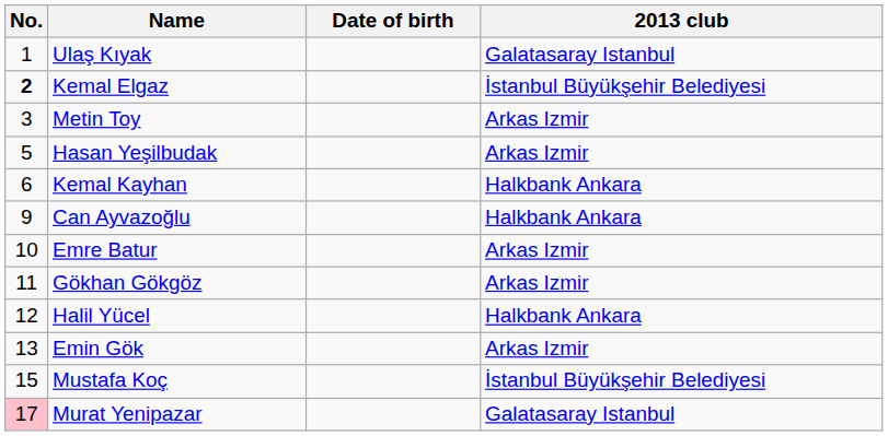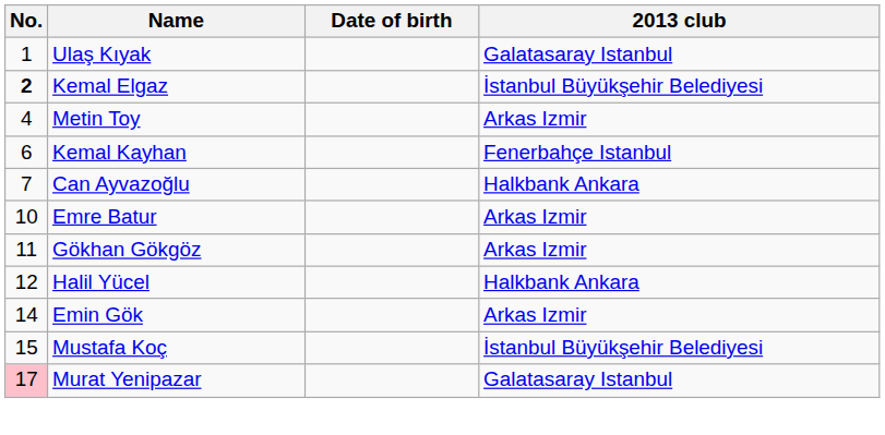Metin Toy | No.: 3 -> 4
- row: 5 | Hasan Yeşilbudak | Arkas Izmir
Kemal Kayhan | 2013 club: Halkbank Ankara -> Fenerbahçe Istanbul
Can Ayvazoğlu | No.: 9 -> 7
Emin Gök | No.: 13 -> 14
